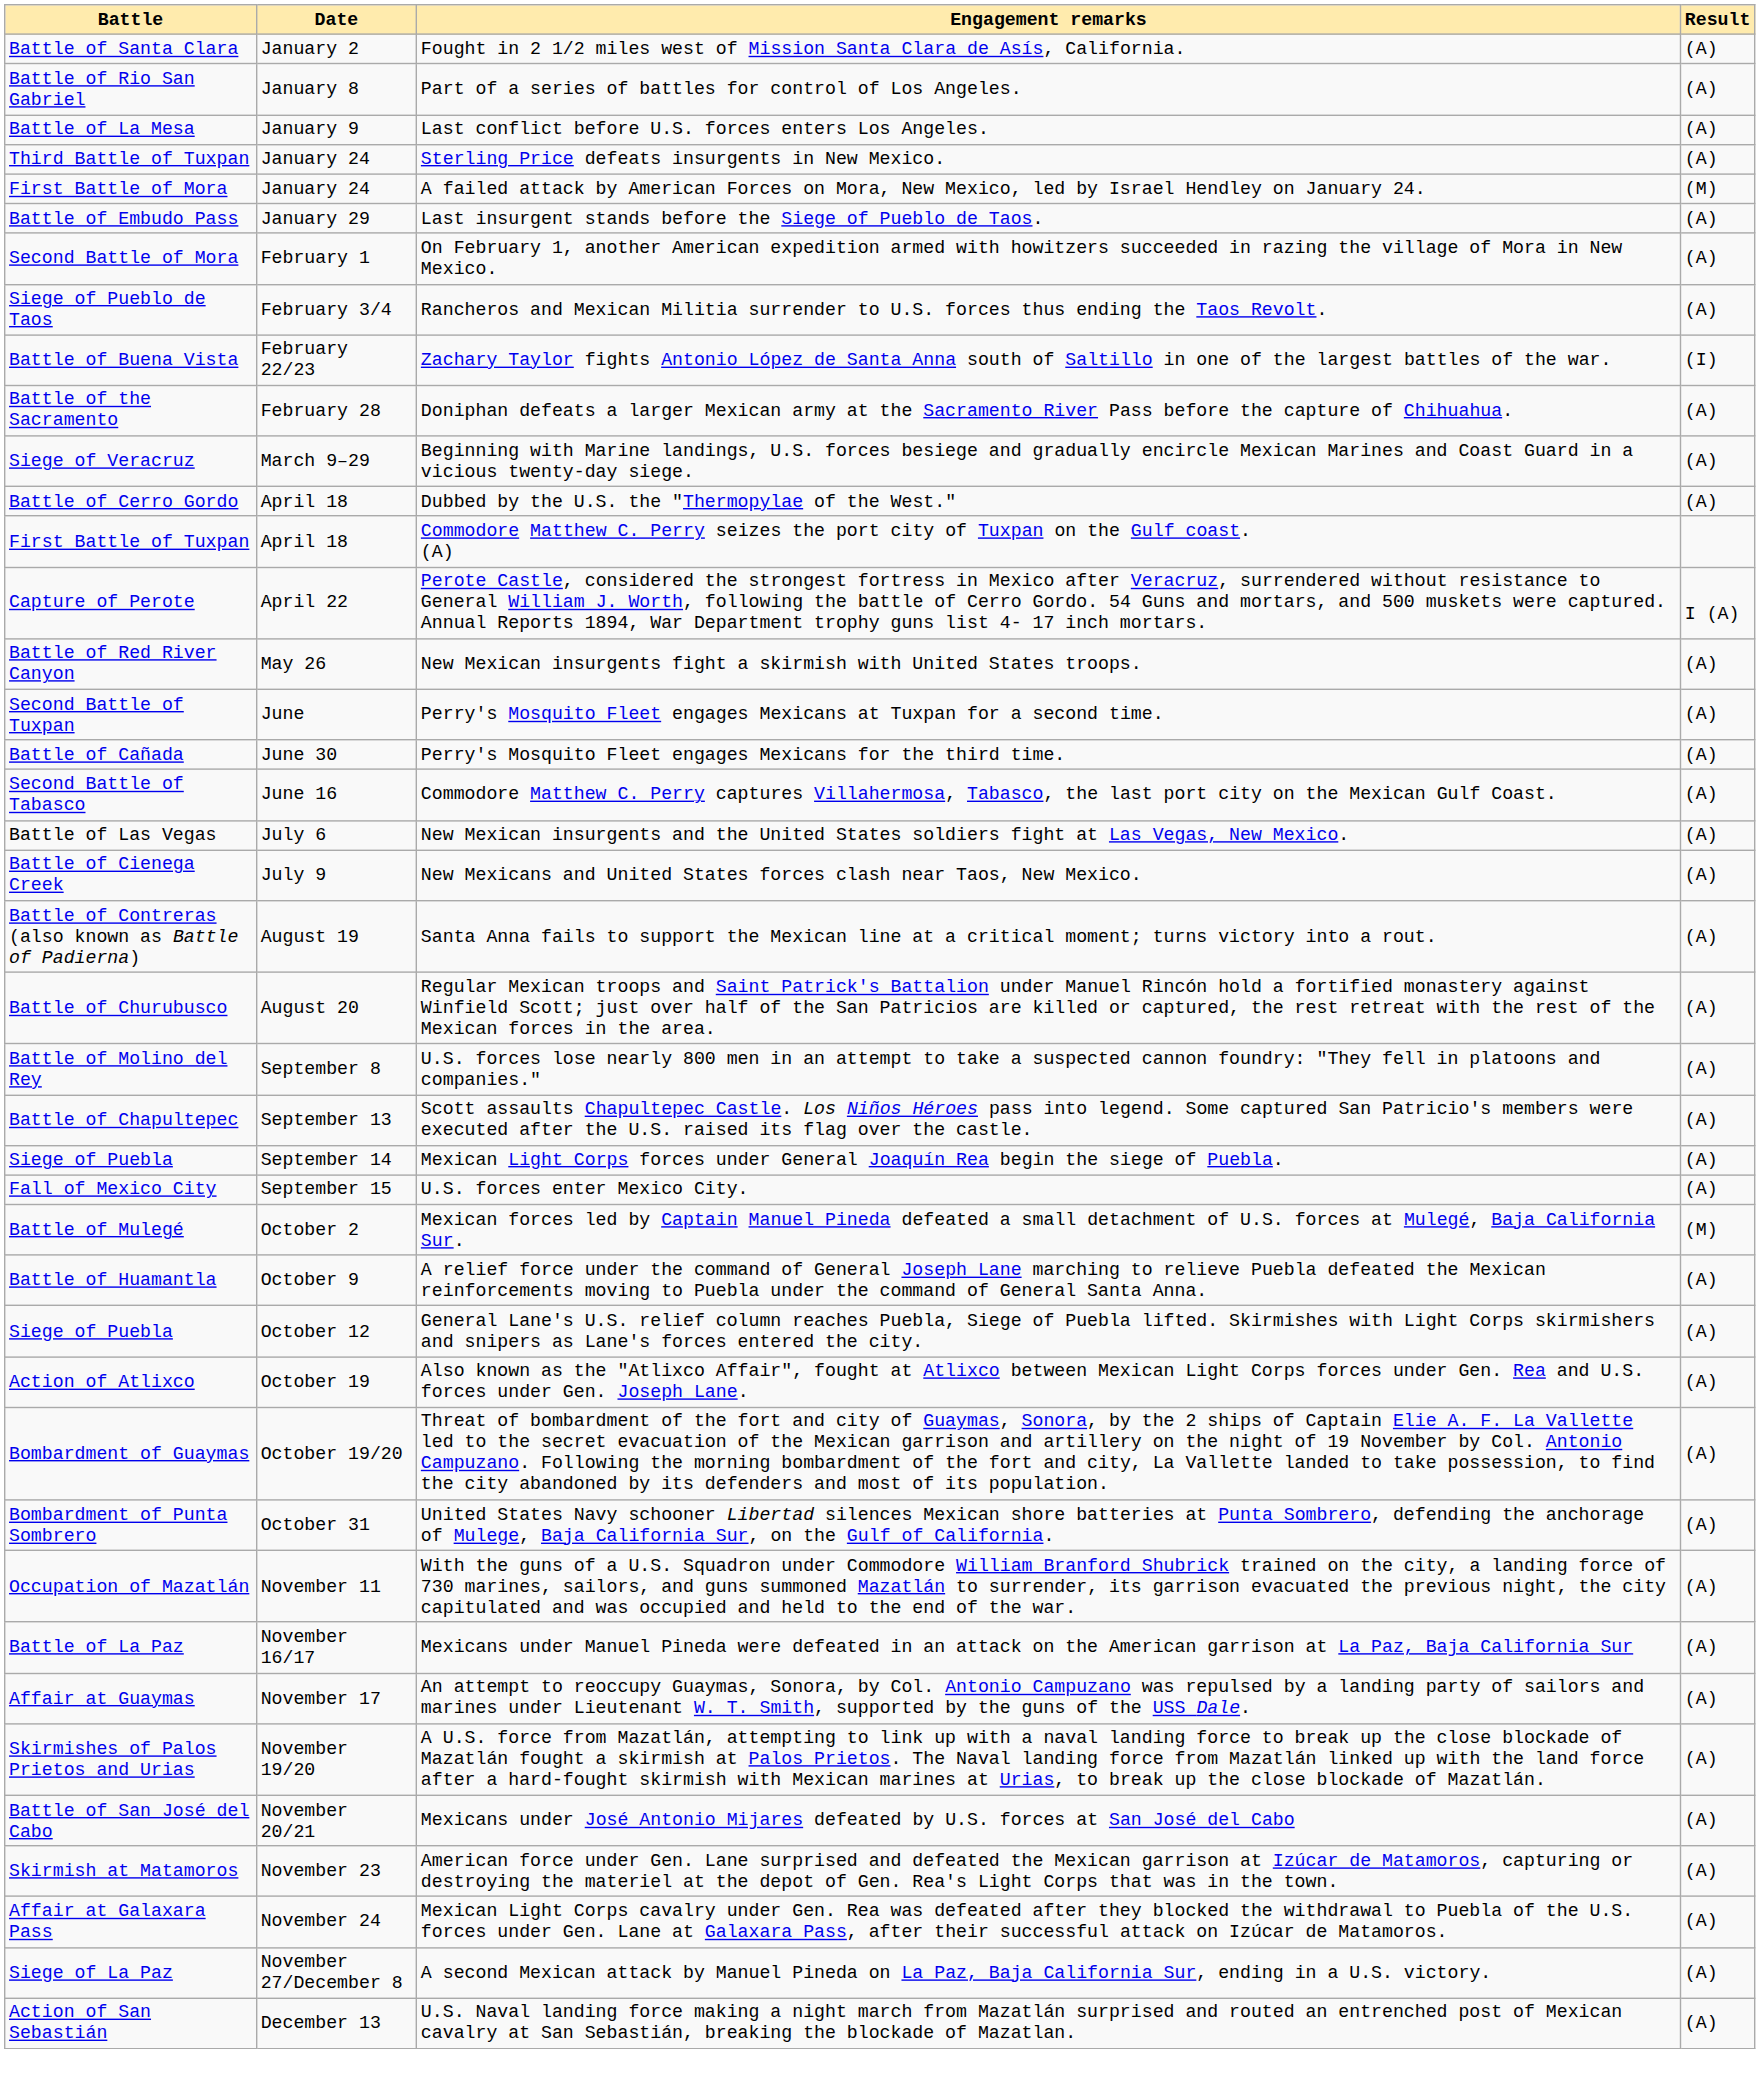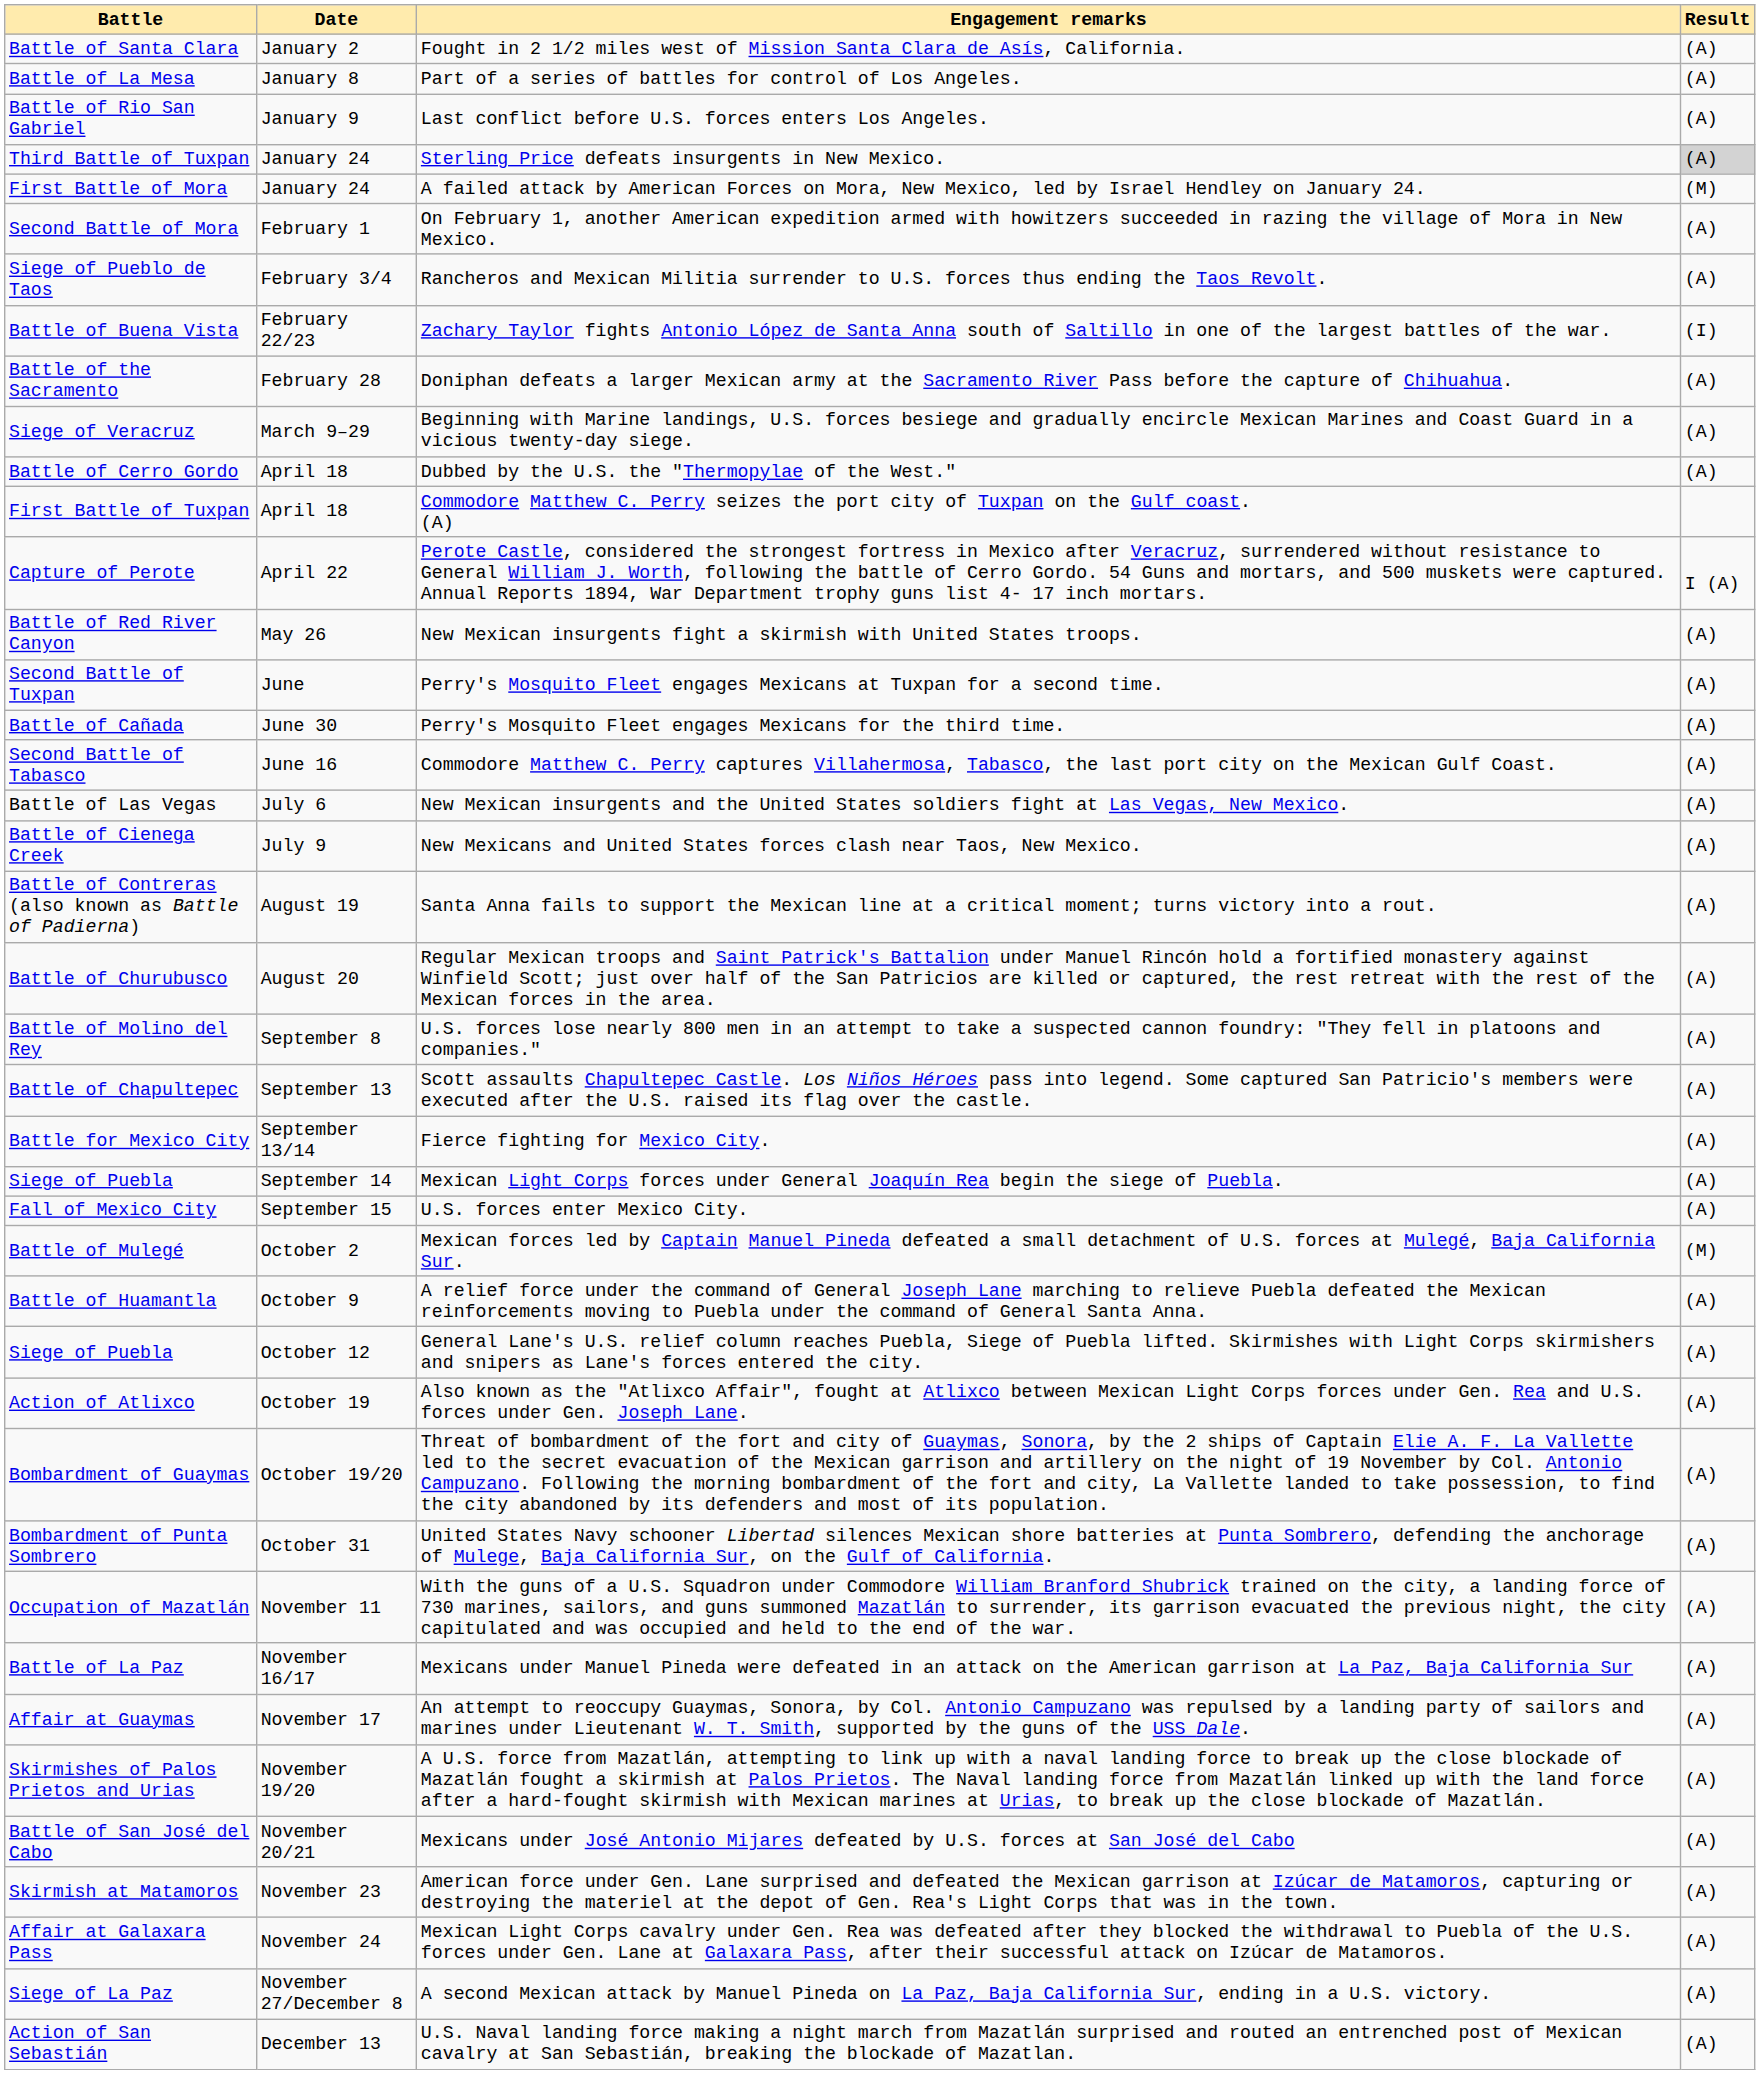Part of a series of battles for control of Los Angeles. | Battle: Battle of Rio San Gabriel -> Battle of La Mesa
Last conflict before U.S. forces enters Los Angeles. | Battle: Battle of La Mesa -> Battle of Rio San Gabriel
Sterling Price defeats insurgents in New Mexico. | Result: no background -> lightgrey background
- row: Battle of Embudo Pass | January 29 | Last insurgent stands before the Siege of Pueblo de Taos. | (A)
+ row: Battle for Mexico City | September 13/14 | Fierce fighting for Mexico City. | (A)
